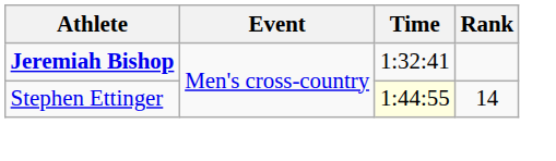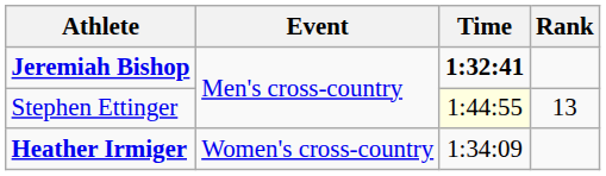Jeremiah Bishop | Time: normal -> bold
Stephen Ettinger | Rank: 14 -> 13
+ row: Heather Irmiger | Women's cross-country | 1:34:09
